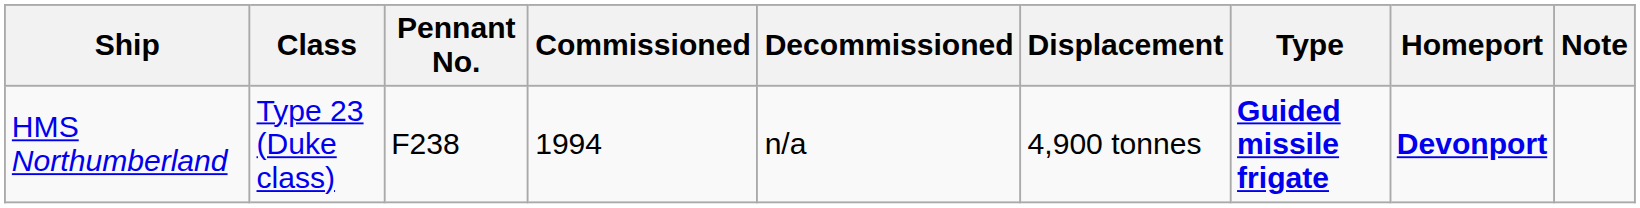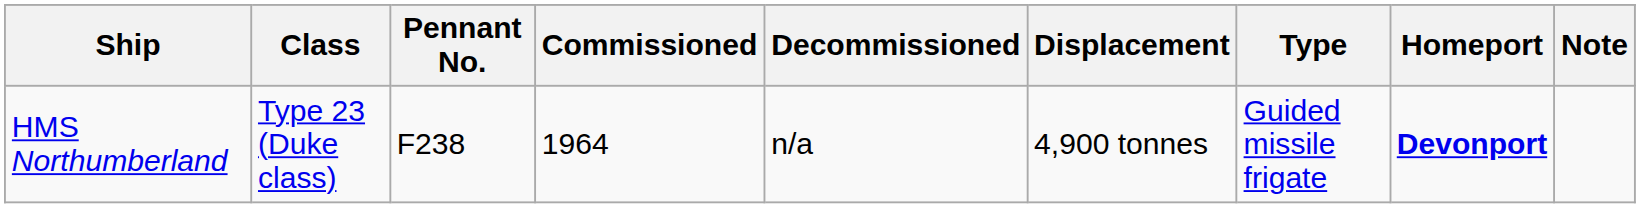HMS Northumberland | Commissioned: 1994 -> 1964
HMS Northumberland | Type: bold -> normal
